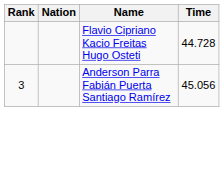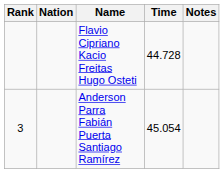+ column: Notes
Anderson Parra Fabián Puerta Santiago Ramírez | Time: 45.056 -> 45.054
